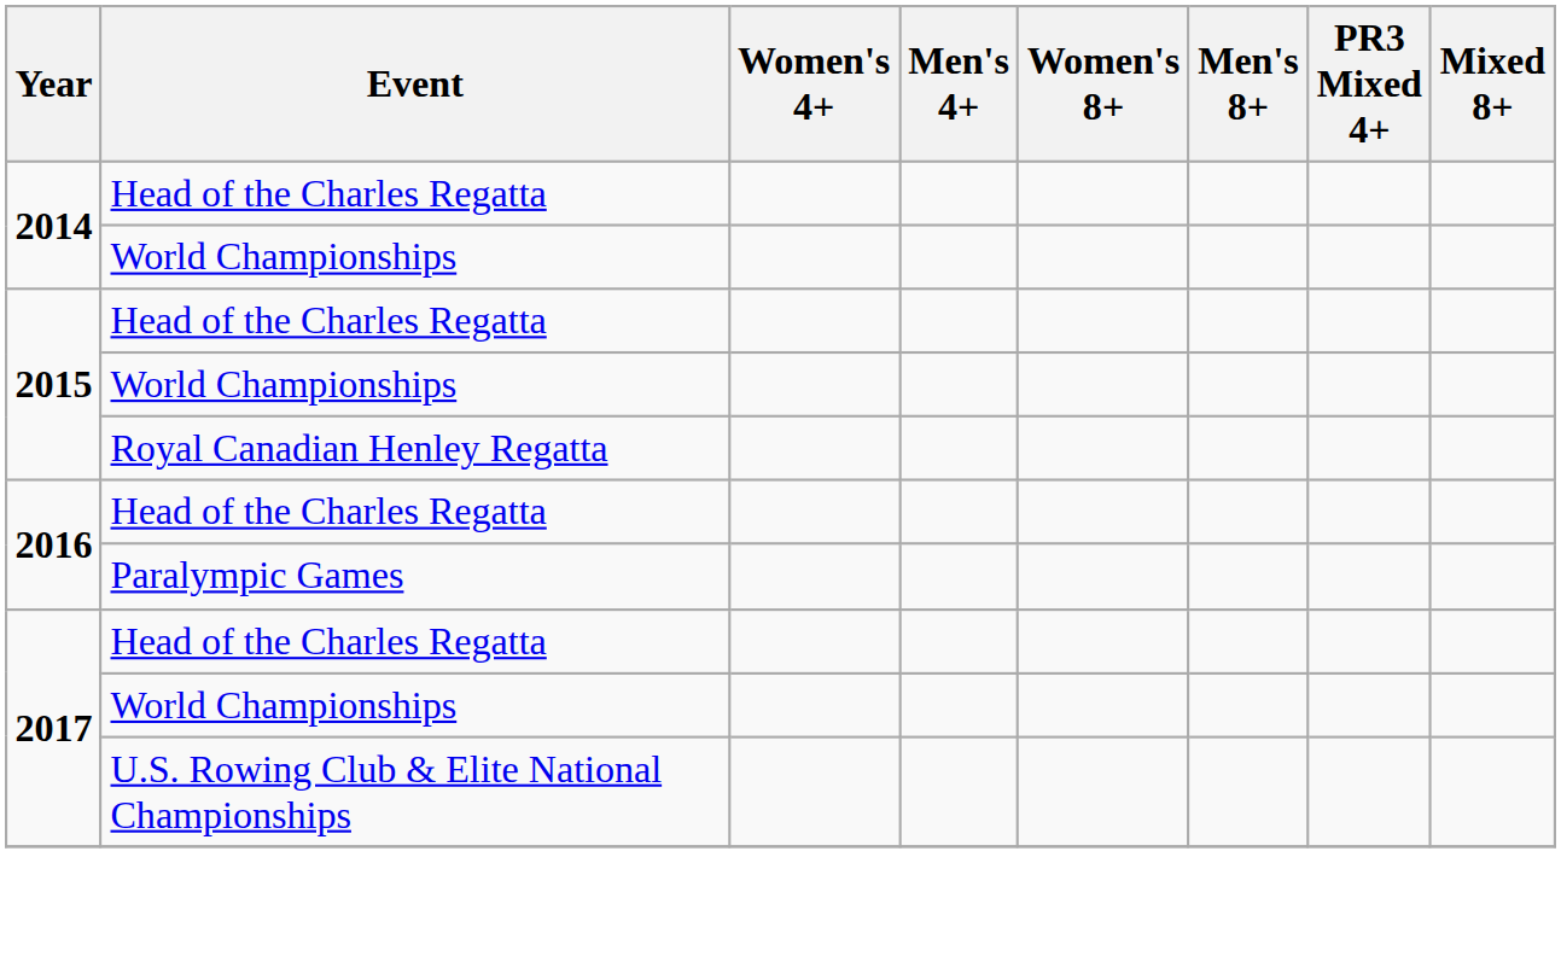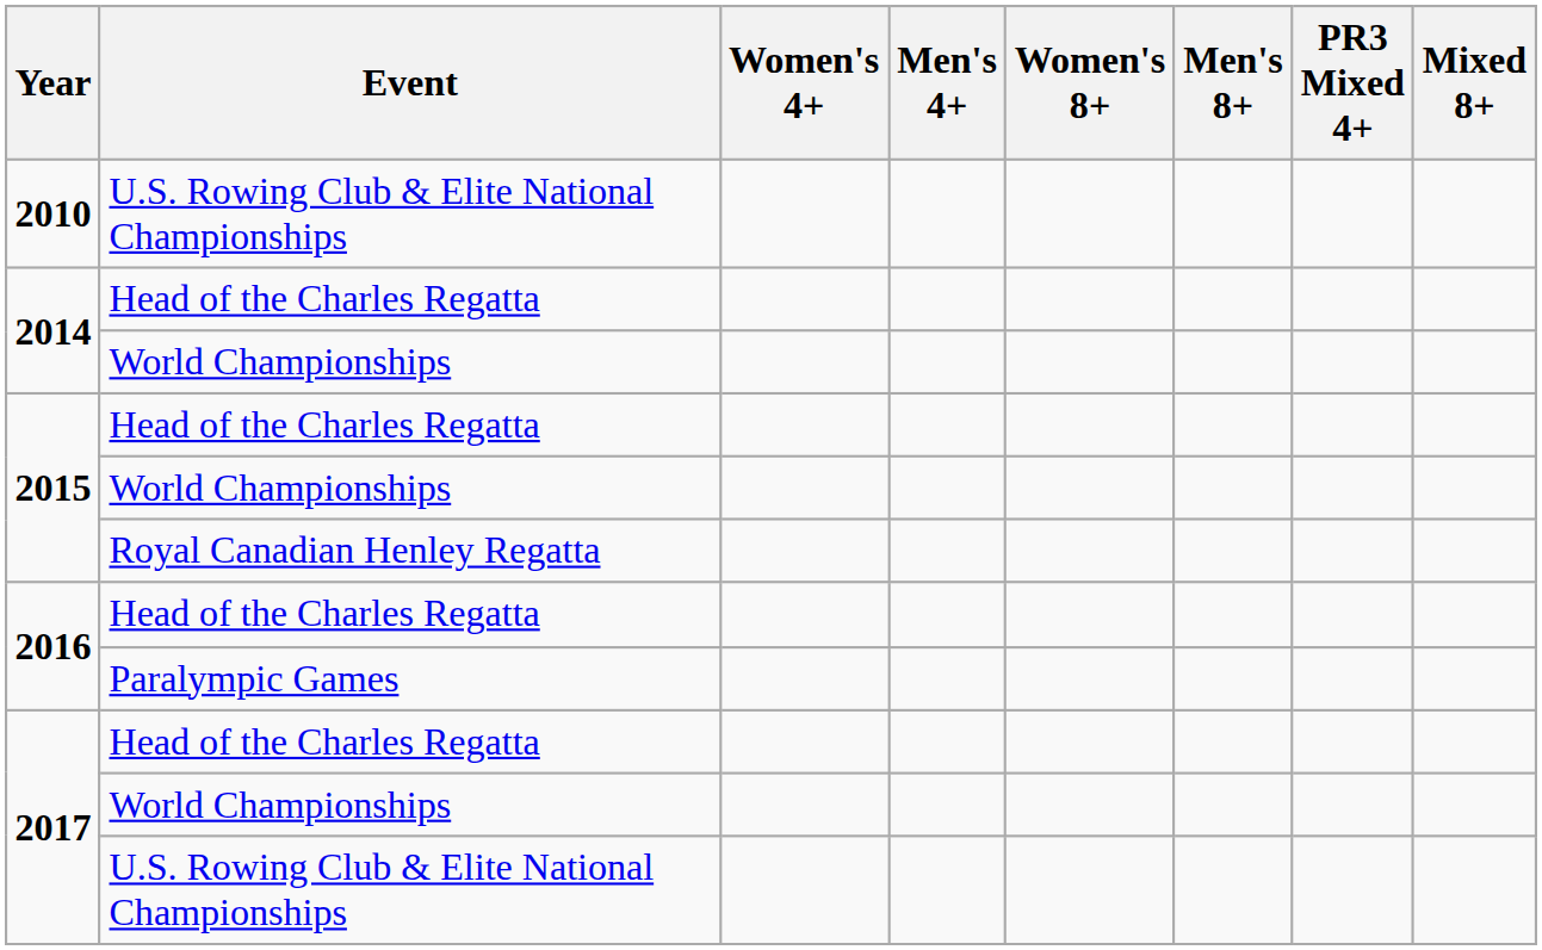+ row: 2010 | U.S. Rowing Club & Elite National Championships
